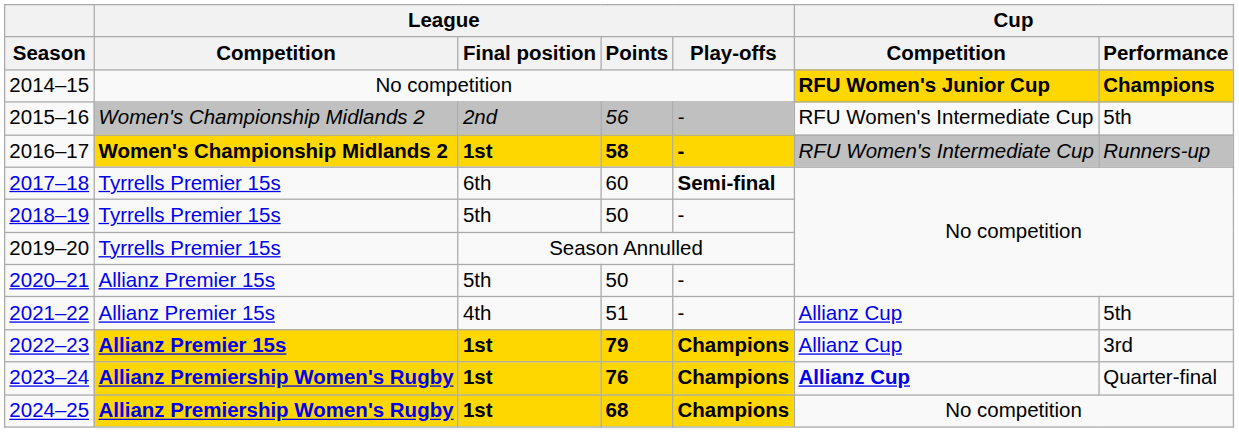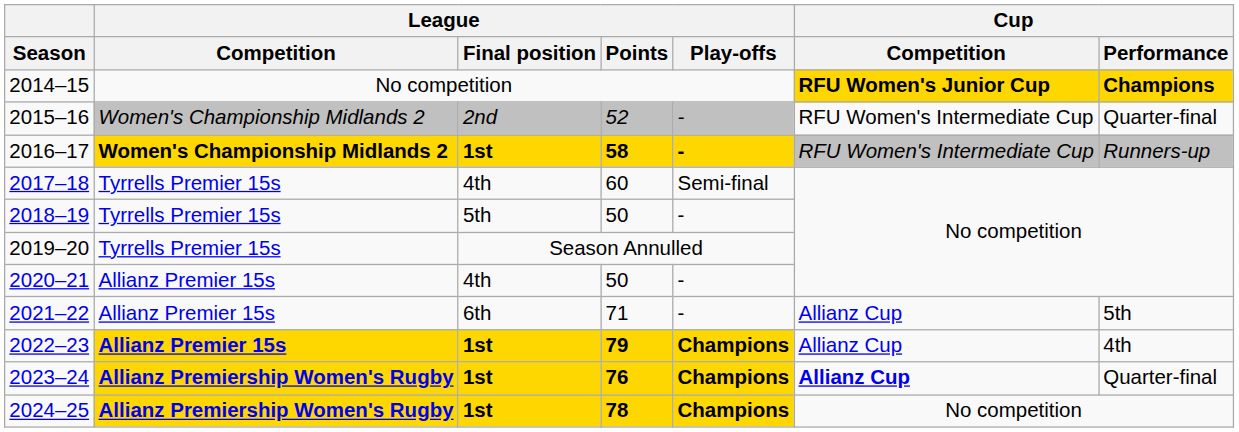2015–16 | League / Points: 56 -> 52
2015–16 | Cup / Performance: 5th -> Quarter-final
2017–18 | League / Final position: 6th -> 4th
2017–18 | League / Play-offs: bold -> normal
2020–21 | League / Final position: 5th -> 4th
2021–22 | League / Final position: 4th -> 6th
2021–22 | League / Points: 51 -> 71
2022–23 | Cup / Performance: 3rd -> 4th
2024–25 | League / Points: 68 -> 78
